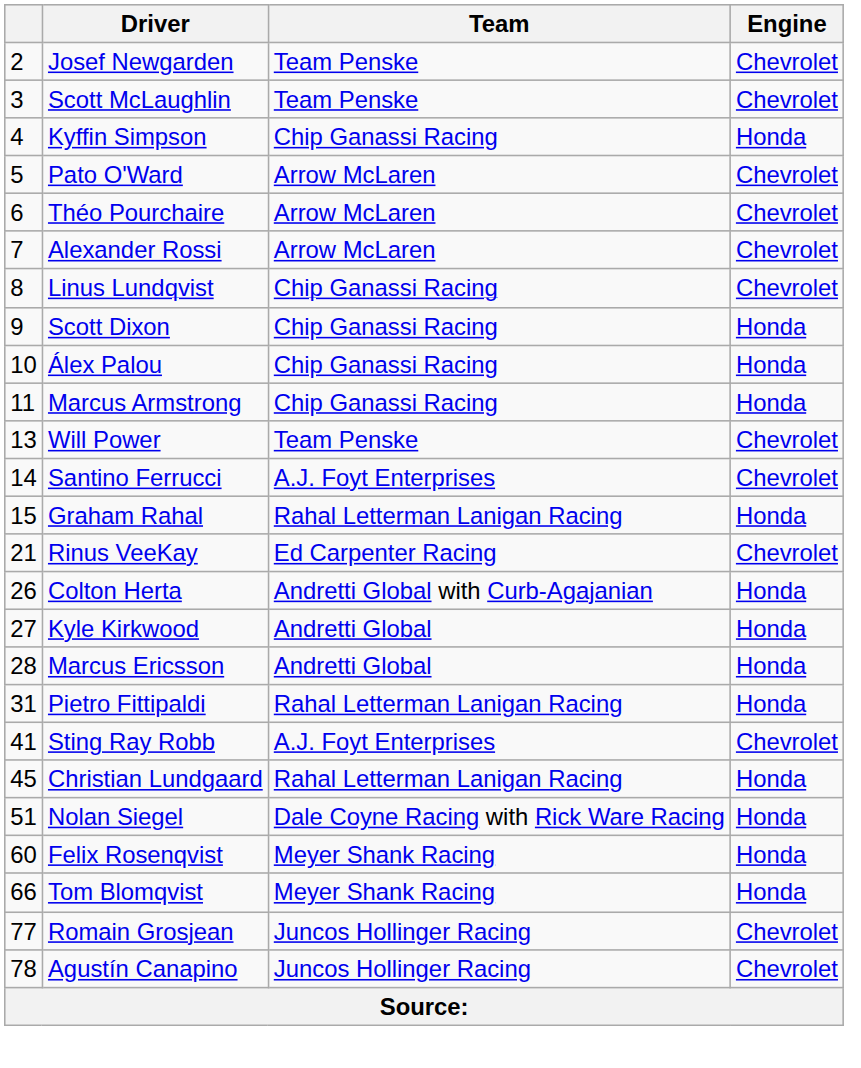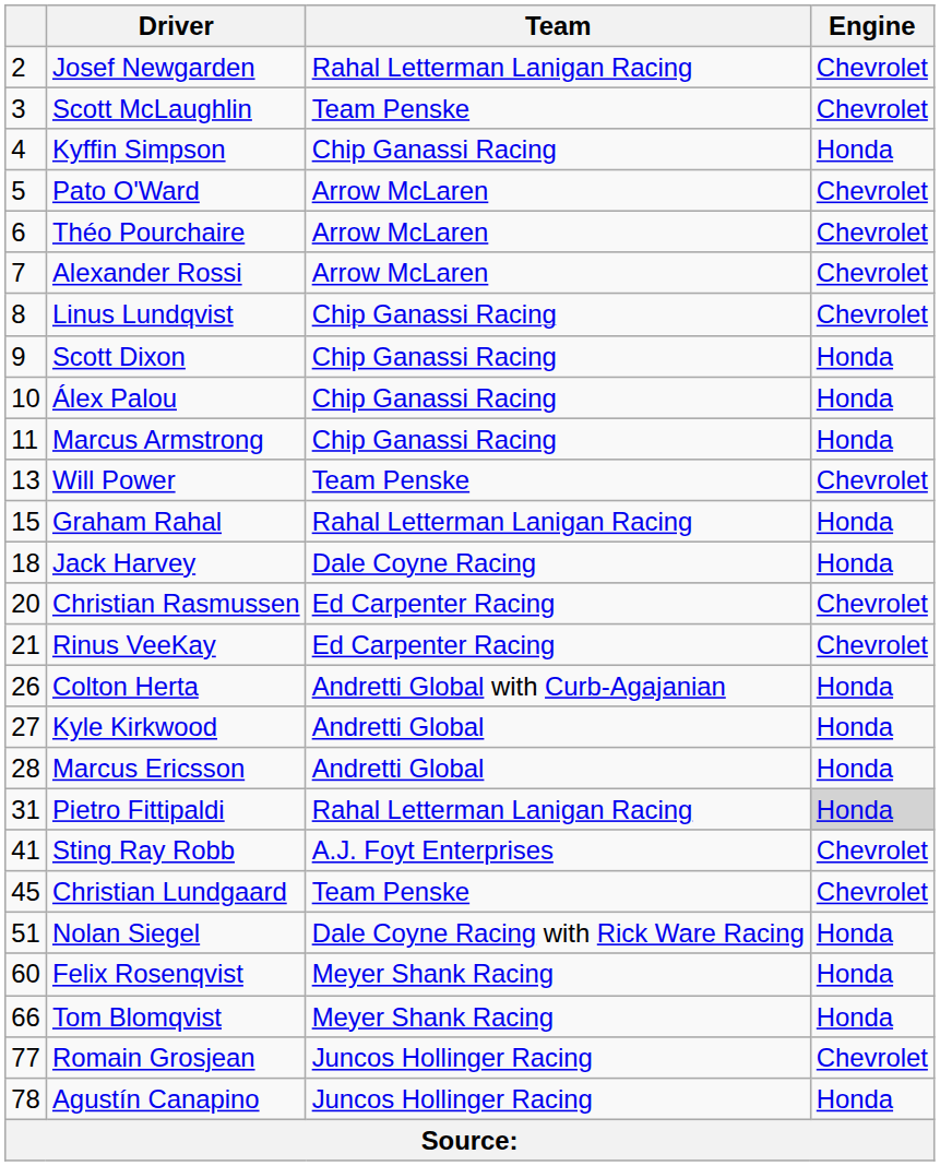Josef Newgarden | Team: Team Penske -> Rahal Letterman Lanigan Racing
- row: 14 | Santino Ferrucci | A.J. Foyt Enterprises | Chevrolet
+ row: 18 | Jack Harvey | Dale Coyne Racing | Honda
+ row: 20 | Christian Rasmussen | Ed Carpenter Racing | Chevrolet
Pietro Fittipaldi | Engine: no background -> lightgrey background
Christian Lundgaard | Team: Rahal Letterman Lanigan Racing -> Team Penske
Christian Lundgaard | Engine: Honda -> Chevrolet
Agustín Canapino | Engine: Chevrolet -> Honda
